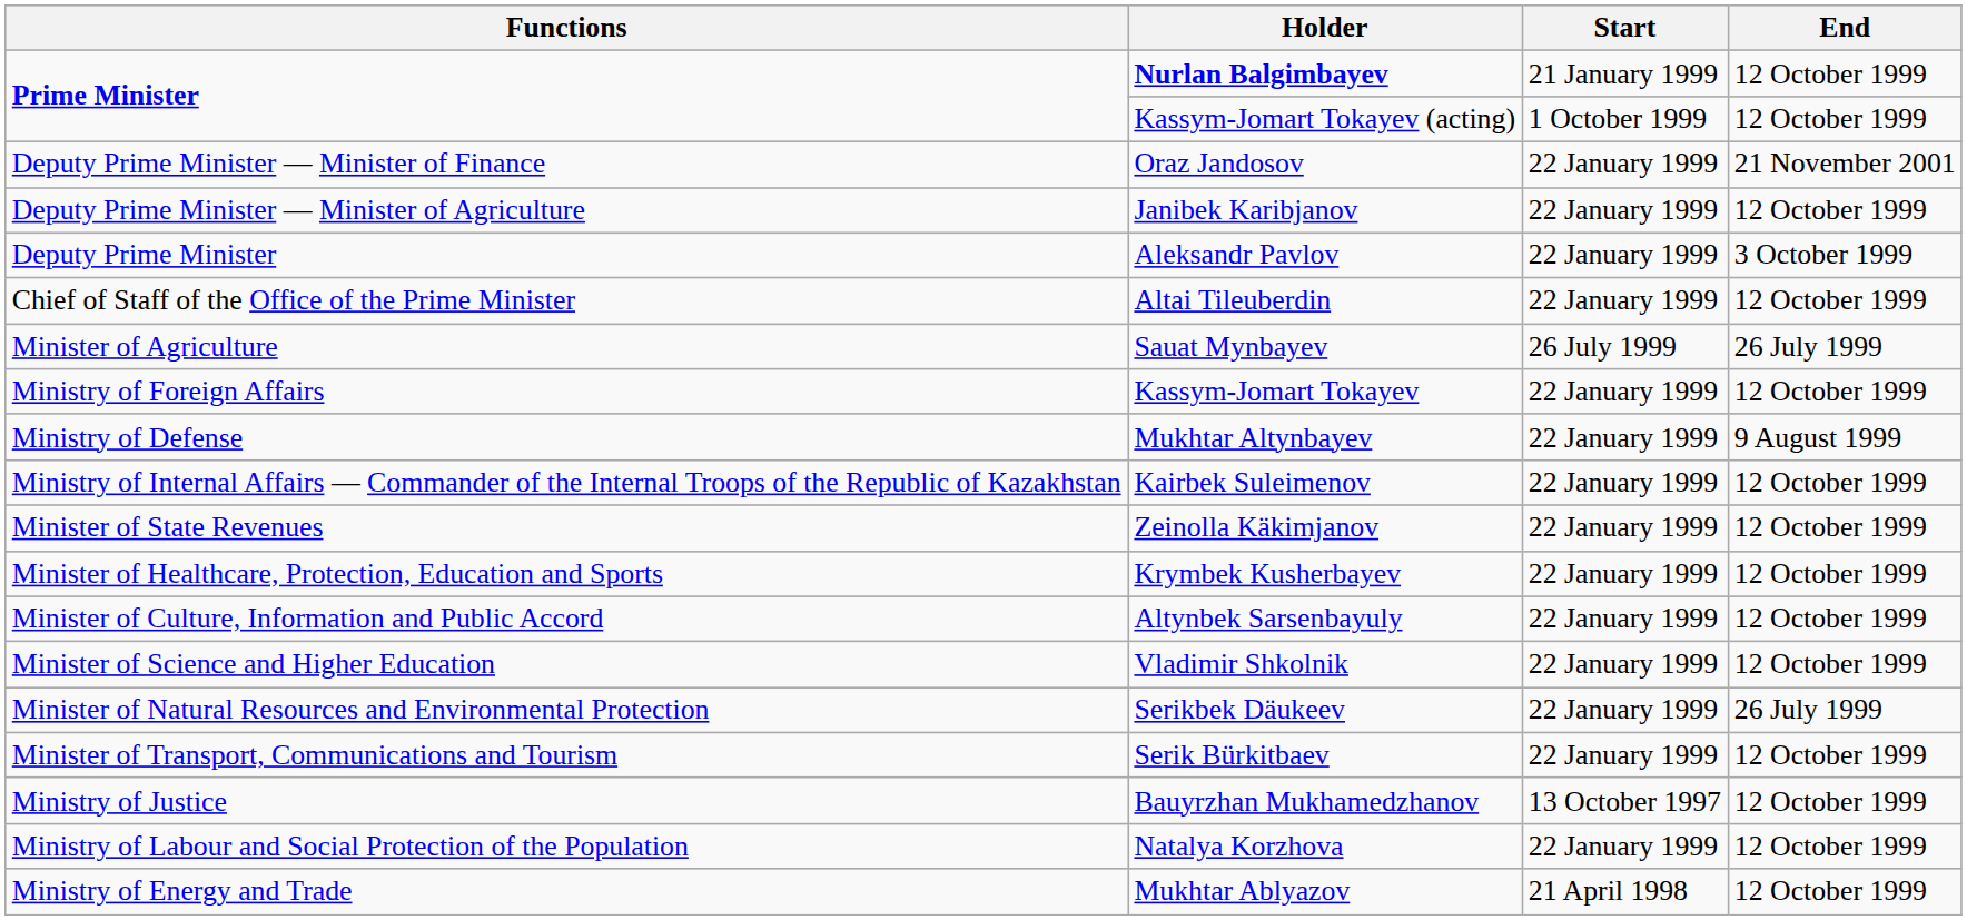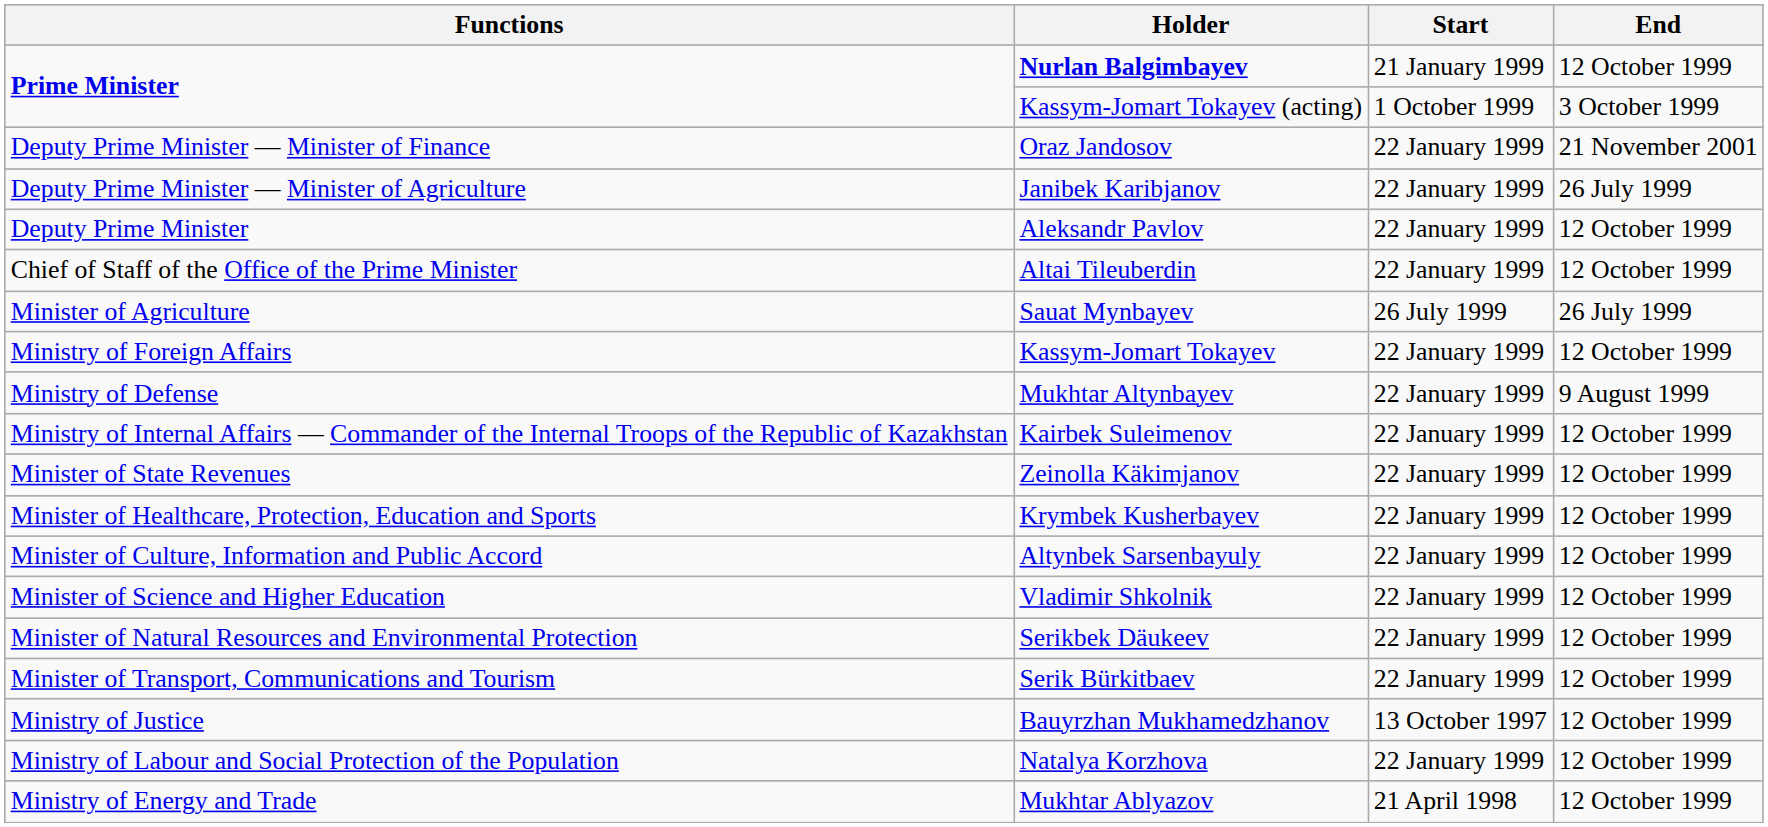Kassym-Jomart Tokayev (acting) | End: 12 October 1999 -> 3 October 1999
Janibek Karibjanov | End: 12 October 1999 -> 26 July 1999
Aleksandr Pavlov | End: 3 October 1999 -> 12 October 1999
Serikbek Däukeev | End: 26 July 1999 -> 12 October 1999
